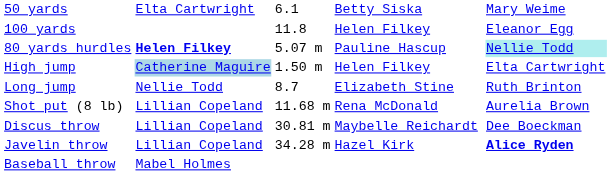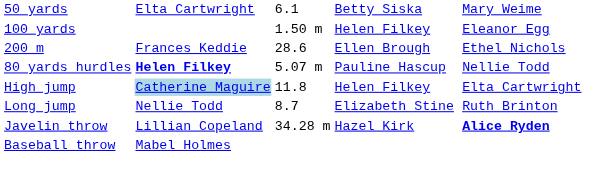100 yards | column 3: 11.8 -> 1.50 m
+ row: 200 m | Frances Keddie | 28.6 | Ellen Brough | Ethel Nichols
80 yards hurdles | column 6: paleturquoise background -> no background
High jump | column 3: 1.50 m -> 11.8
- row: Shot put (8 lb) | Lillian Copeland | 11.68 m | Rena McDonald | Aurelia Brown
- row: Discus throw | Lillian Copeland | 30.81 m | Maybelle Reichardt | Dee Boeckman
